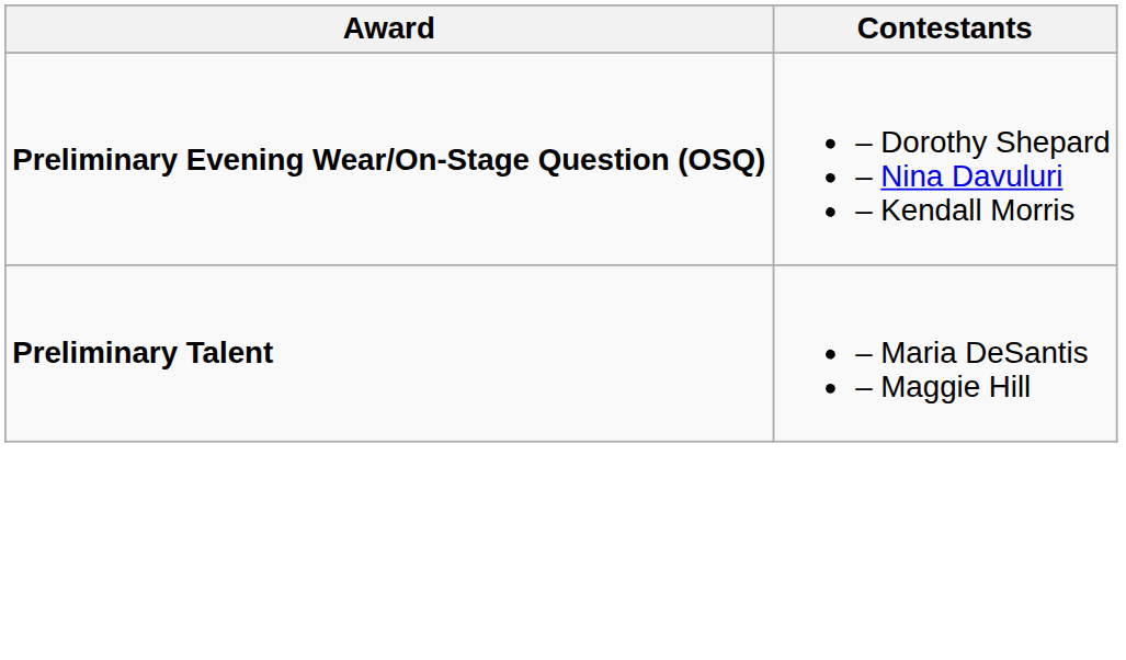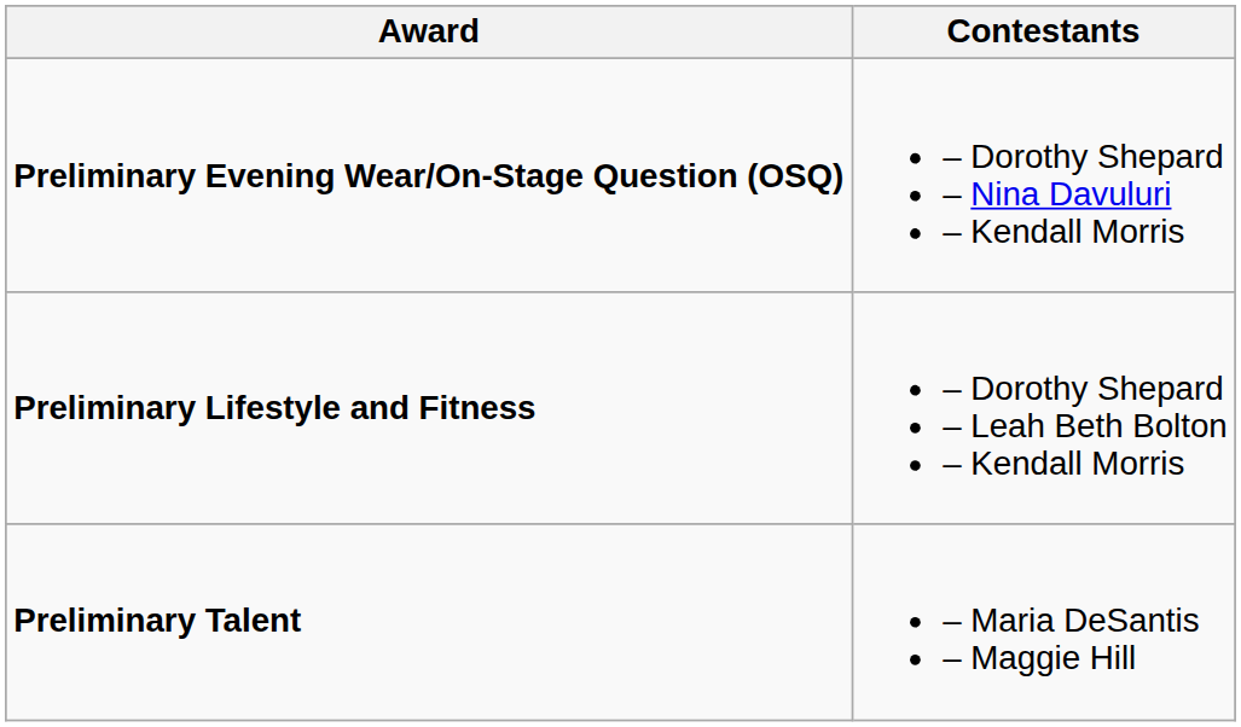+ row: Preliminary Lifestyle and Fitness | – Dorothy Shepard – Leah Beth Bolton – Kendall Morris
